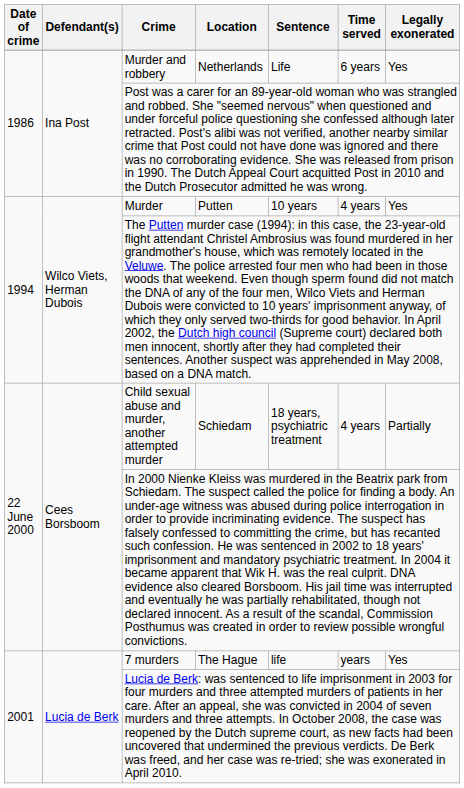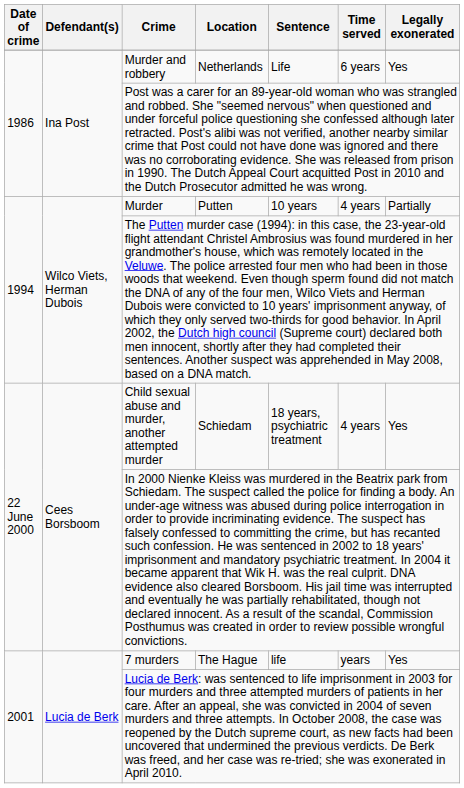Murder | Legally exonerated: Yes -> Partially
Child sexual abuse and murder, another attempted murder | Legally exonerated: Partially -> Yes
